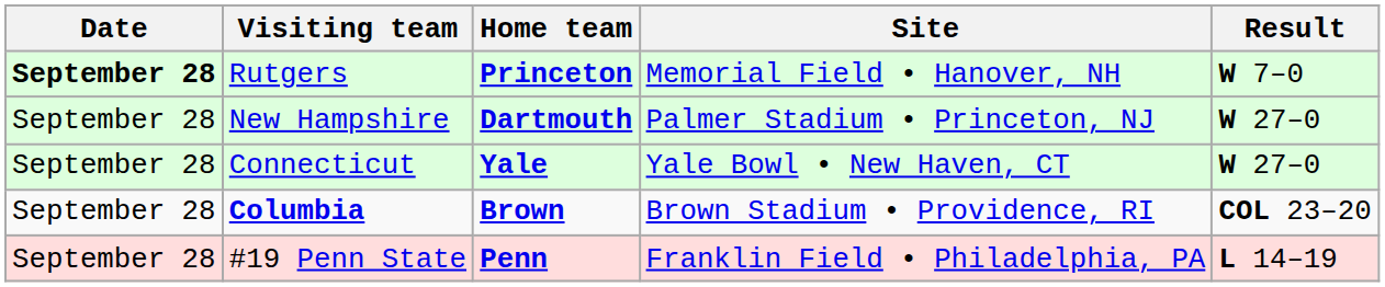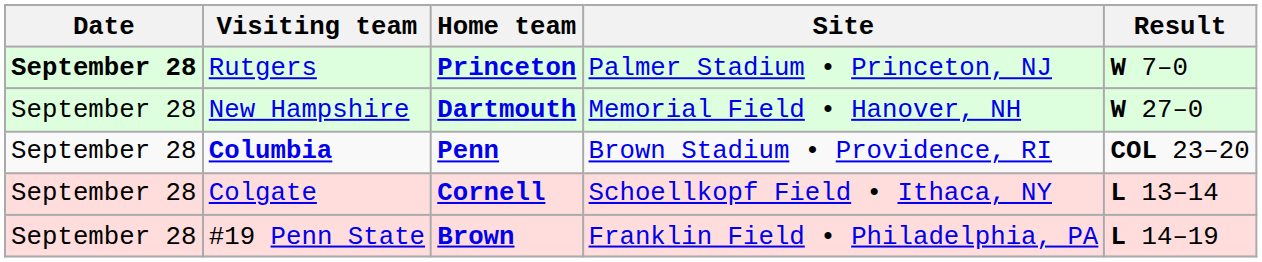Rutgers | Site: Memorial Field • Hanover, NH -> Palmer Stadium • Princeton, NJ
New Hampshire | Site: Palmer Stadium • Princeton, NJ -> Memorial Field • Hanover, NH
- row: September 28 | Connecticut | Yale | Yale Bowl • New Haven, CT | W 27–0
Columbia | Home team: Brown -> Penn
+ row: September 28 | Colgate | Cornell | Schoellkopf Field • Ithaca, NY | L 13–14
#19 Penn State | Home team: Penn -> Brown
